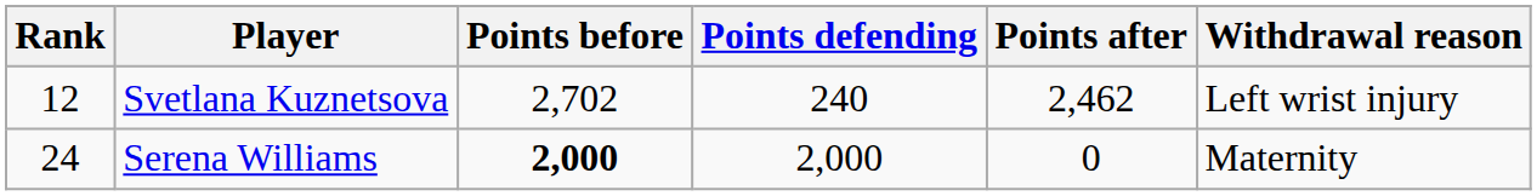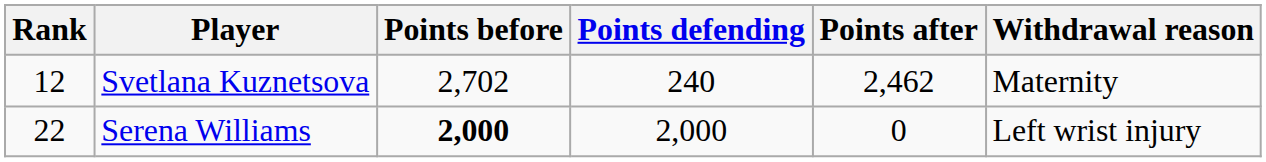Svetlana Kuznetsova | Withdrawal reason: Left wrist injury -> Maternity
Serena Williams | Rank: 24 -> 22
Serena Williams | Withdrawal reason: Maternity -> Left wrist injury
